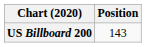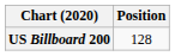US Billboard 200 | Position: 143 -> 128
